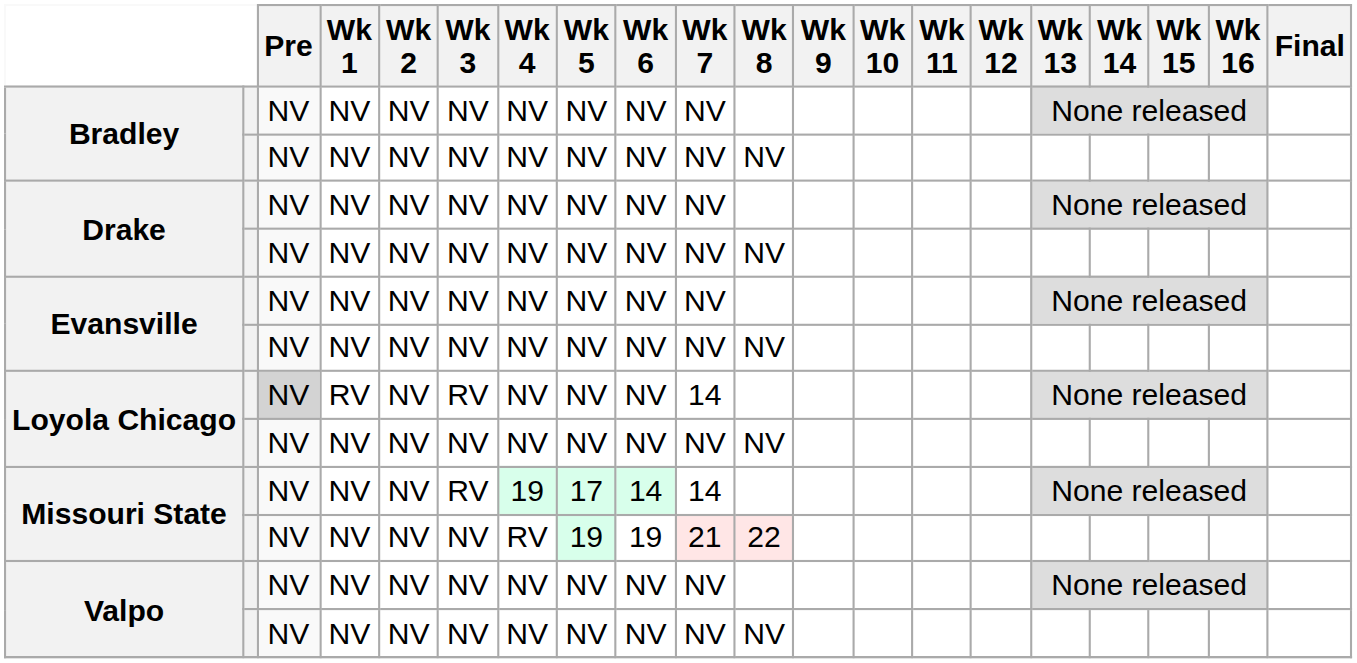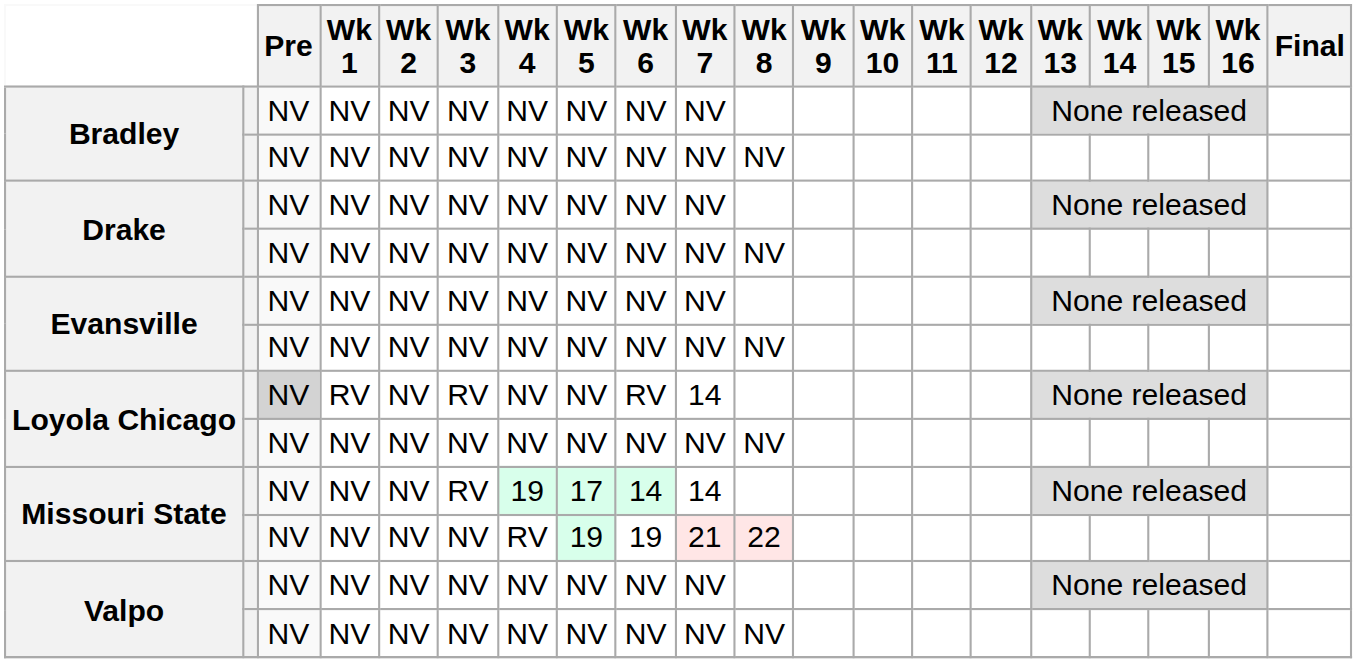Loyola Chicago / RV | Wk 6: NV -> RV
